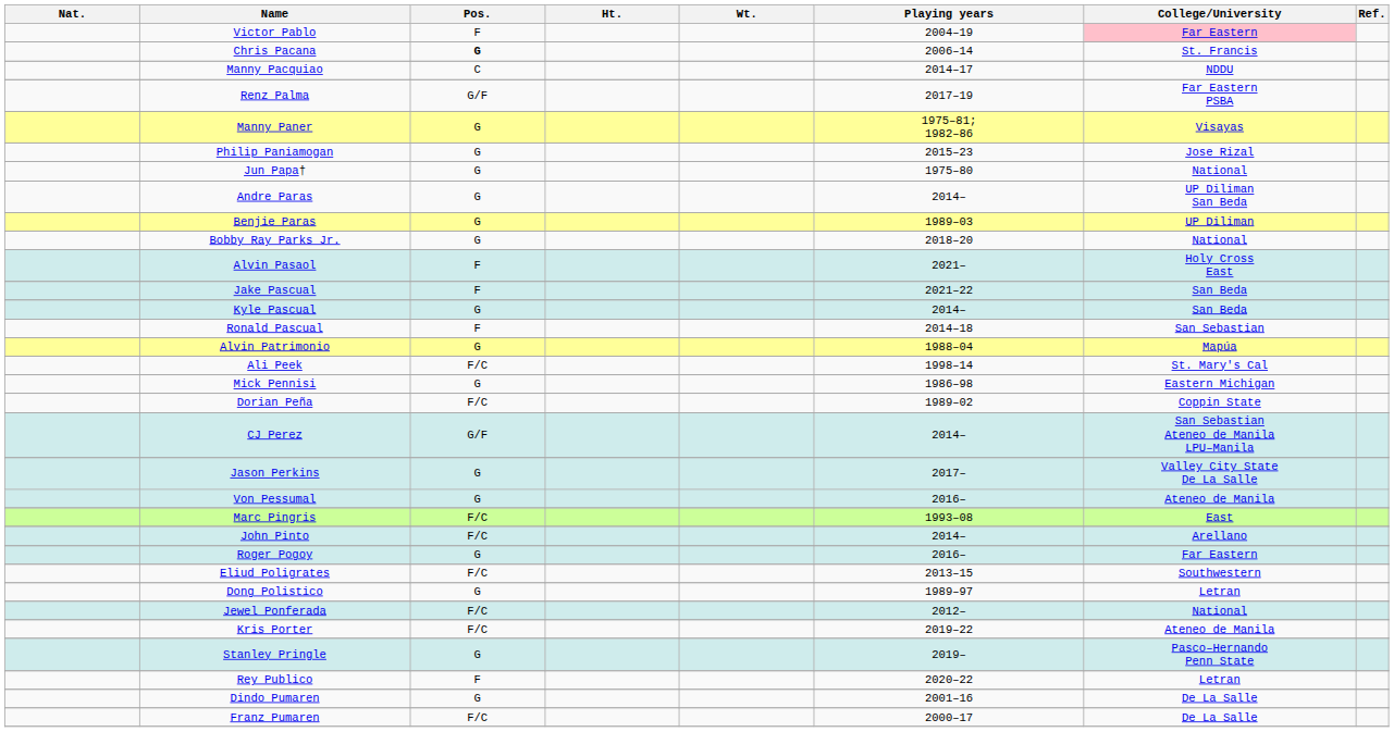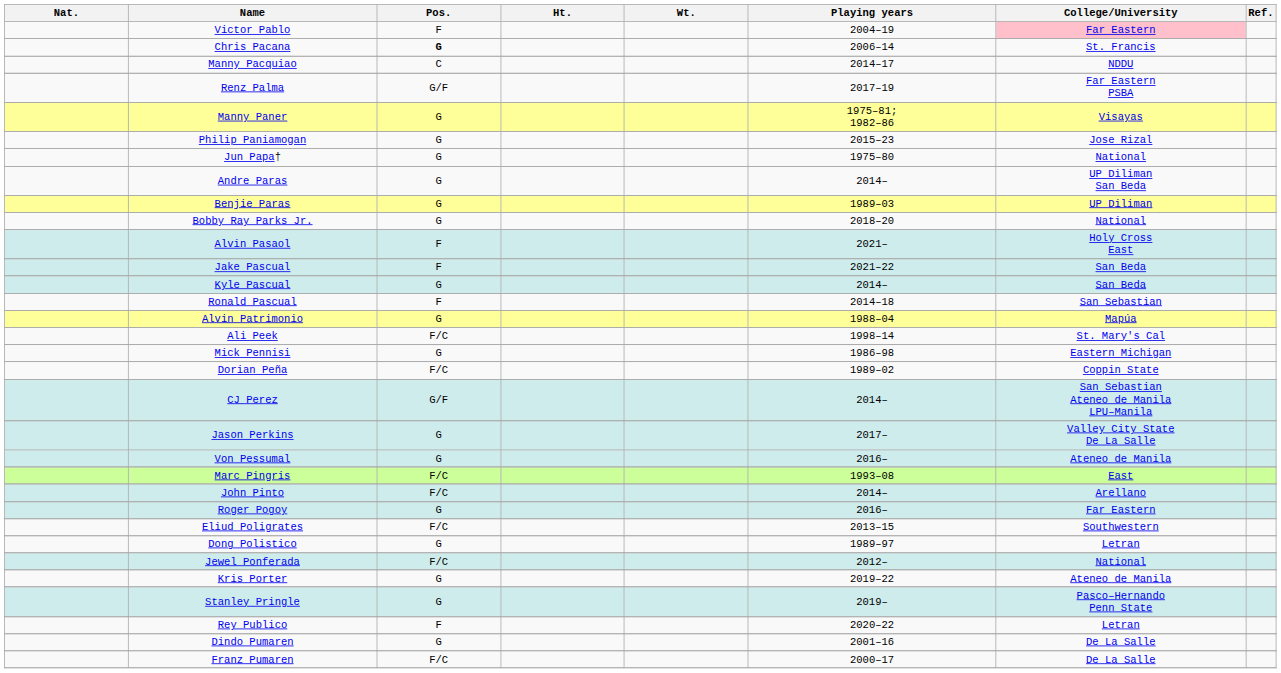Kris Porter | Pos.: F/C -> G
